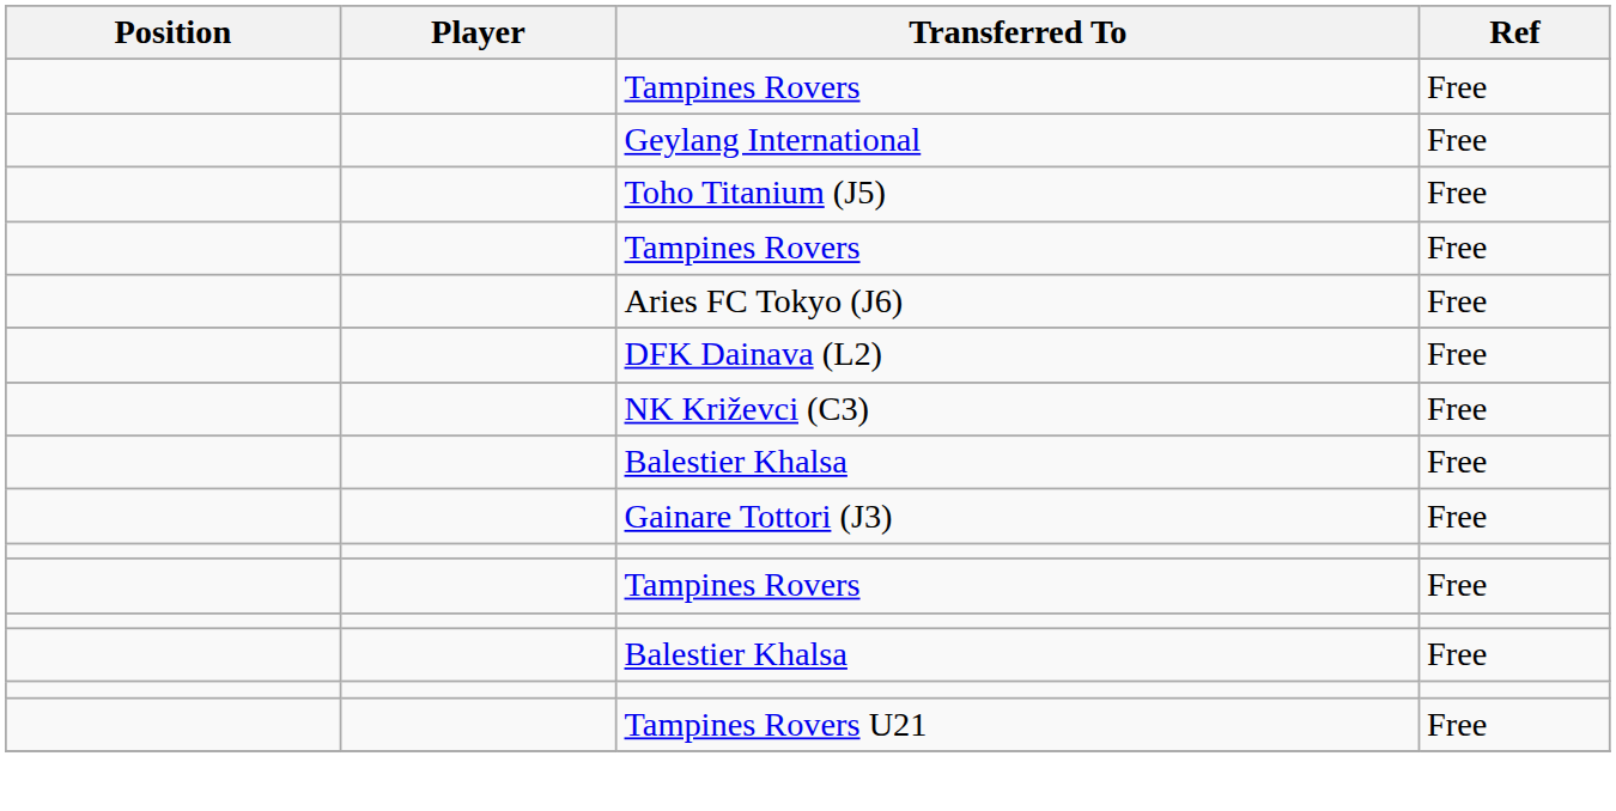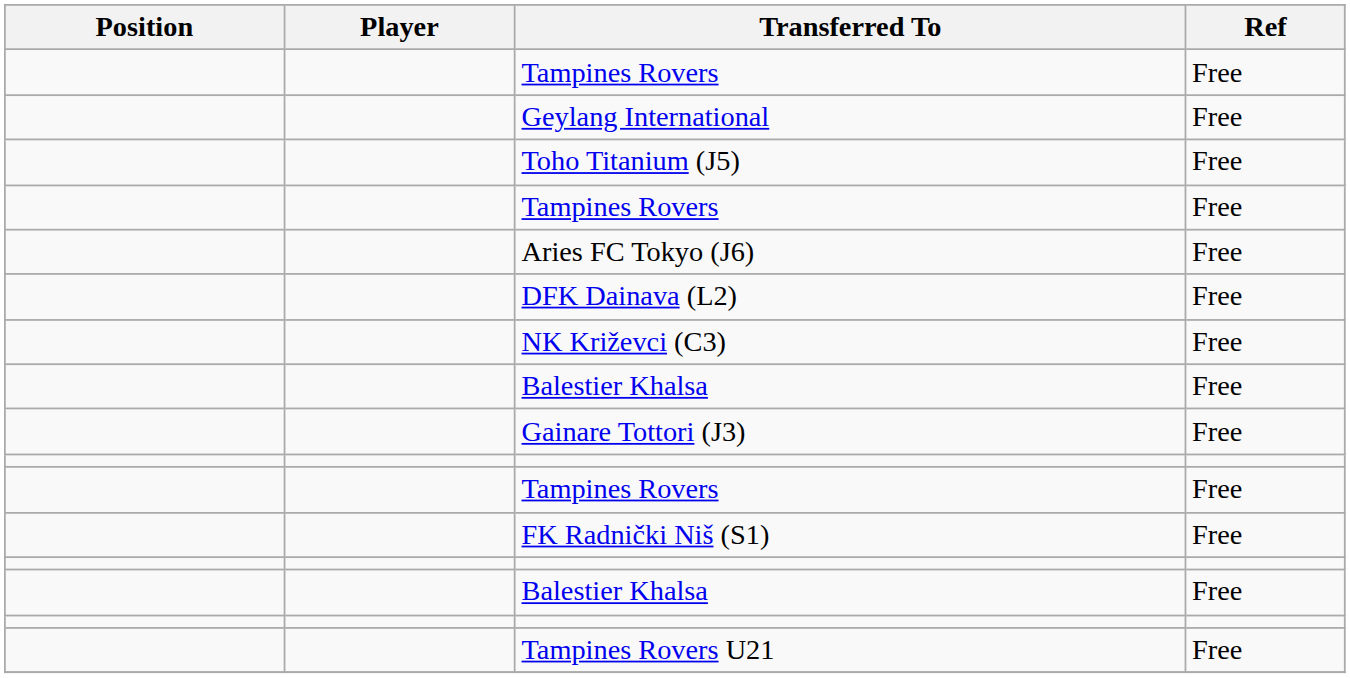+ row: FK Radnički Niš (S1) | Free
